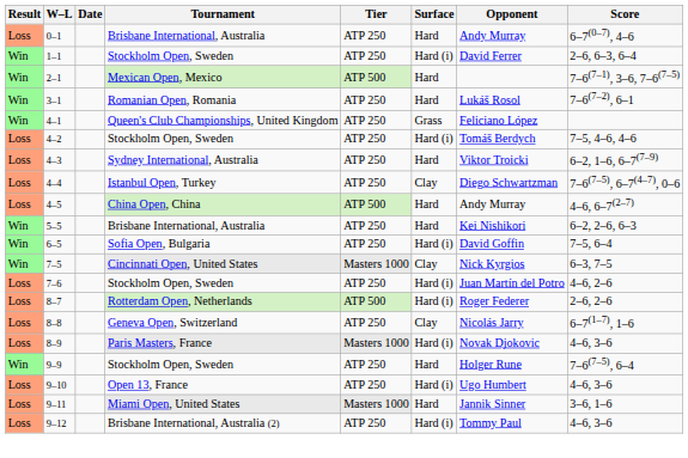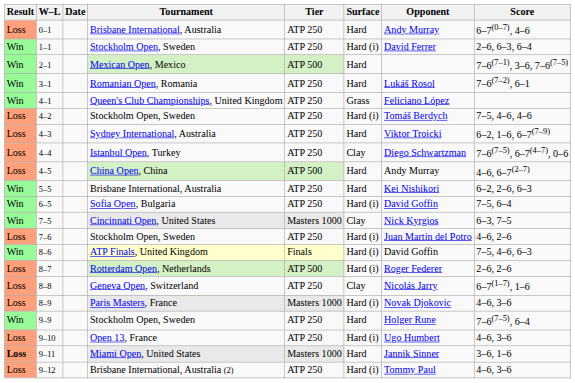+ row: Win | 8–6 | ATP Finals, United Kingdom | Finals | Hard (i) | David Goffin | 7–5, 4–6, 6–3
9–11 | Result: normal -> bold
